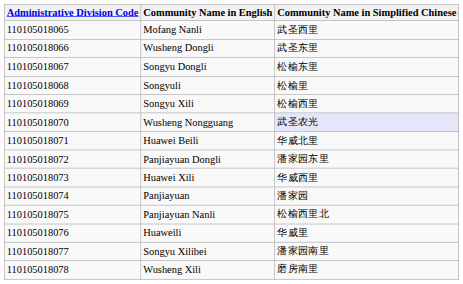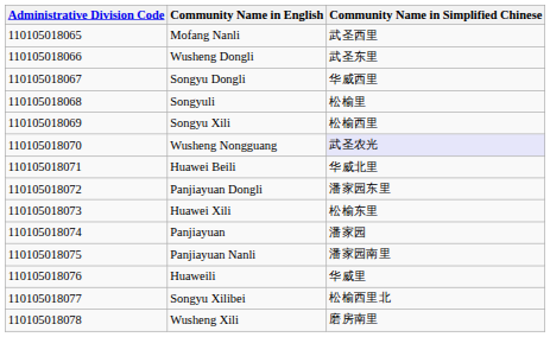Songyu Dongli | Community Name in Simplified Chinese: 松榆东里 -> 华威西里
Huawei Xili | Community Name in Simplified Chinese: 华威西里 -> 松榆东里
Panjiayuan Nanli | Community Name in Simplified Chinese: 松榆西里北 -> 潘家园南里
Songyu Xilibei | Community Name in Simplified Chinese: 潘家园南里 -> 松榆西里北
